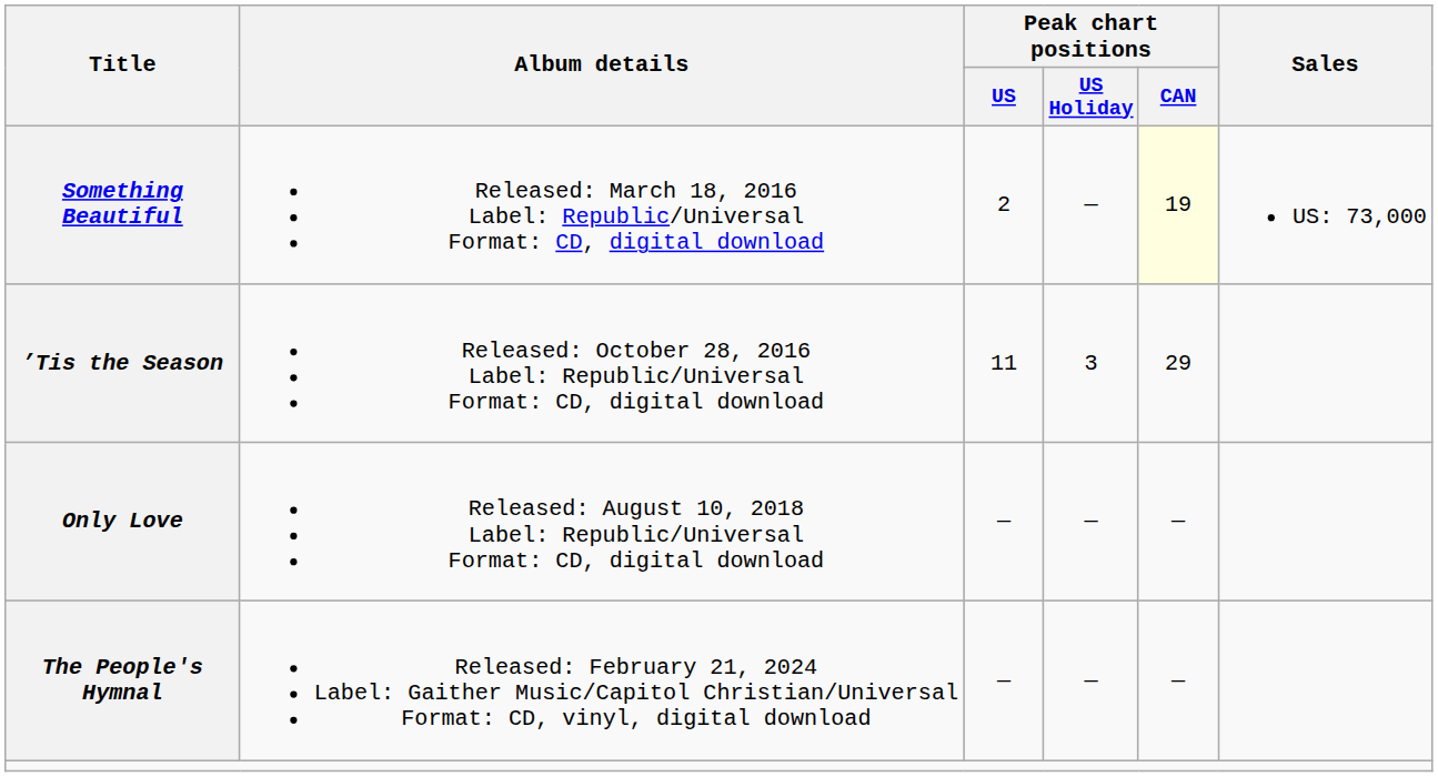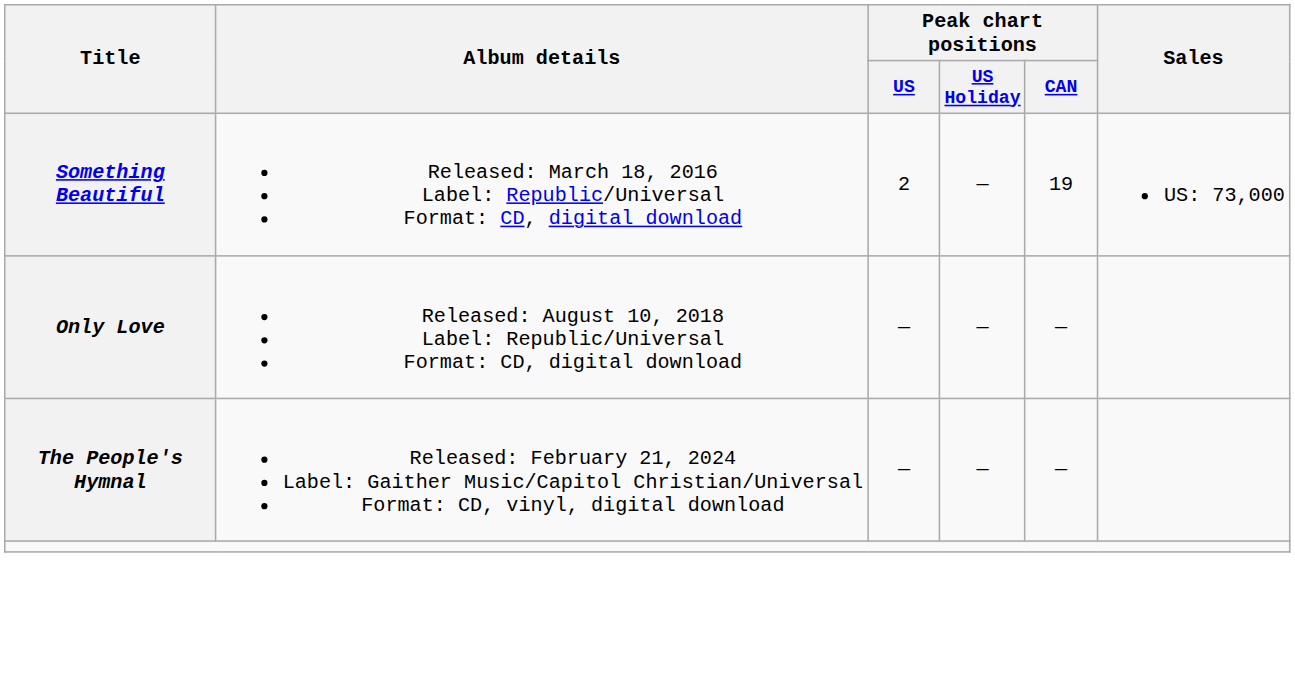Something Beautiful | Peak chart positions / CAN: lightyellow background -> no background
- row: ’Tis the Season | Released: October 28, 2016 Label: Republic/Universal Format: CD, digital download | 11 | 3 | 29
